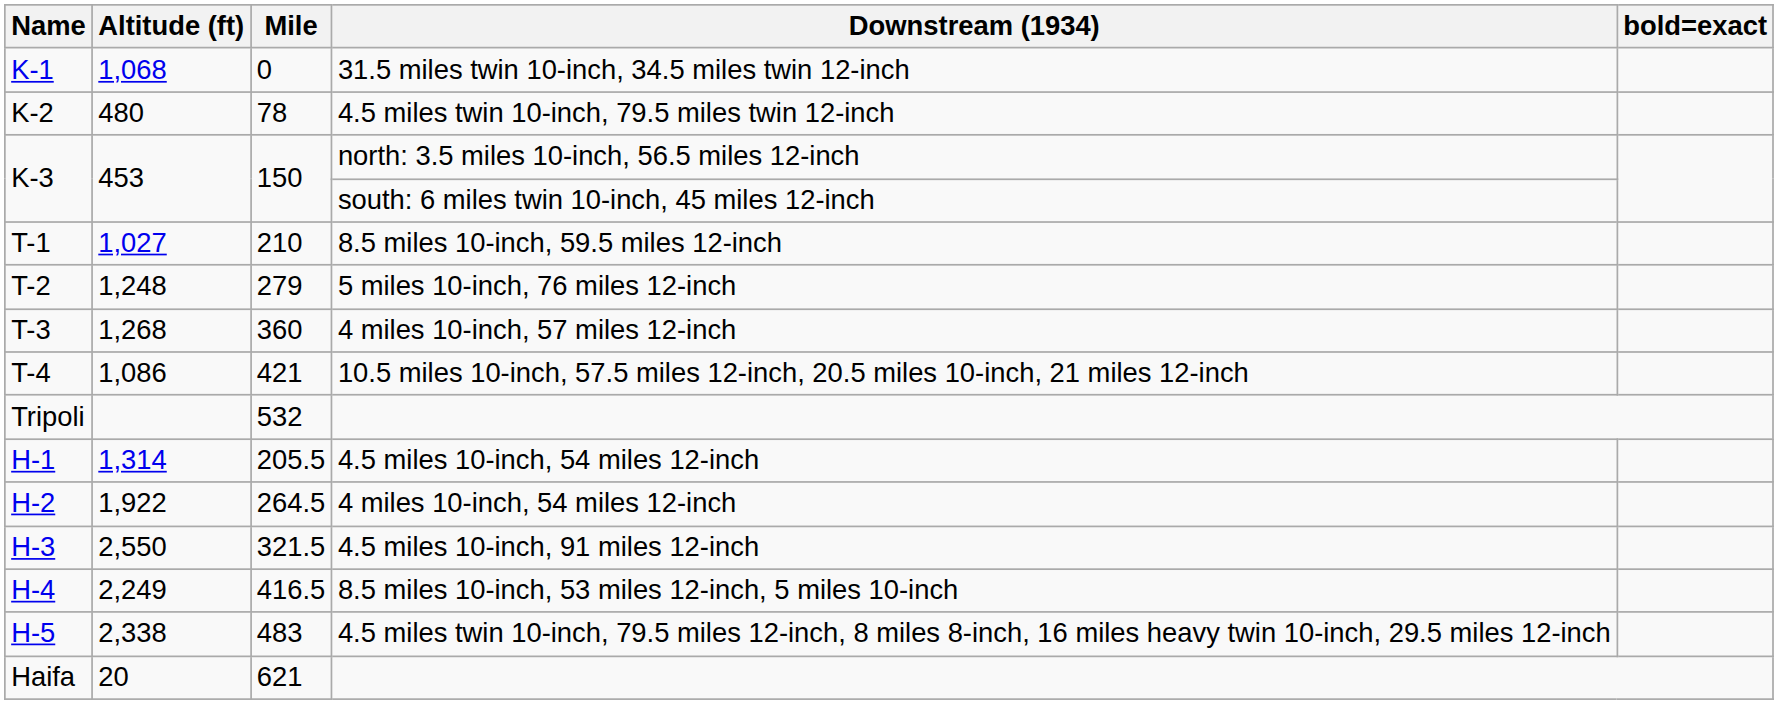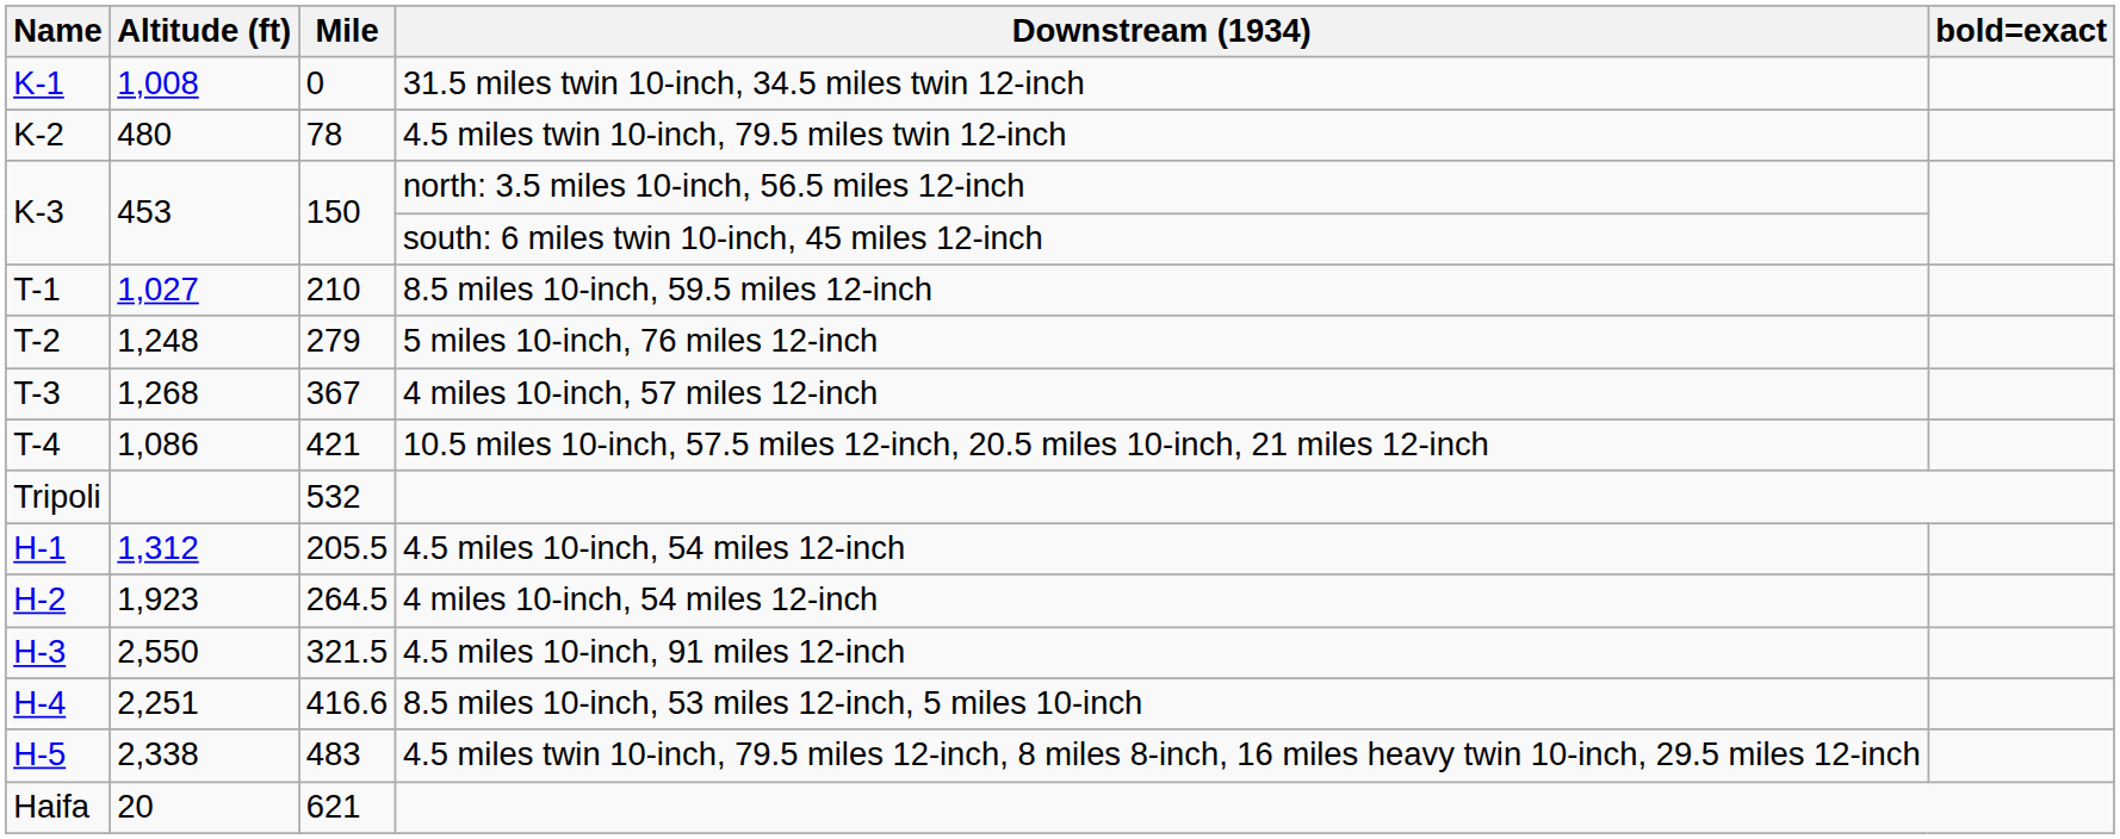31.5 miles twin 10-inch, 34.5 miles twin 12-inch | Altitude (ft): 1,068 -> 1,008
4 miles 10-inch, 57 miles 12-inch | Mile: 360 -> 367
4.5 miles 10-inch, 54 miles 12-inch | Altitude (ft): 1,314 -> 1,312
4 miles 10-inch, 54 miles 12-inch | Altitude (ft): 1,922 -> 1,923
8.5 miles 10-inch, 53 miles 12-inch, 5 miles 10-inch | Altitude (ft): 2,249 -> 2,251
8.5 miles 10-inch, 53 miles 12-inch, 5 miles 10-inch | Mile: 416.5 -> 416.6
